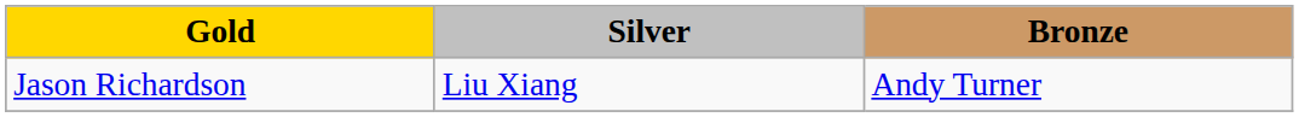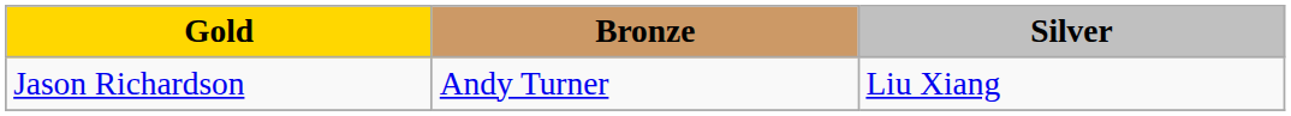columns swapped: Silver <-> Bronze
